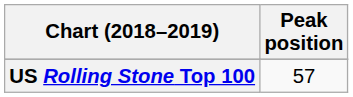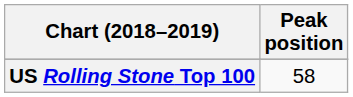US Rolling Stone Top 100 | Peak position: 57 -> 58
